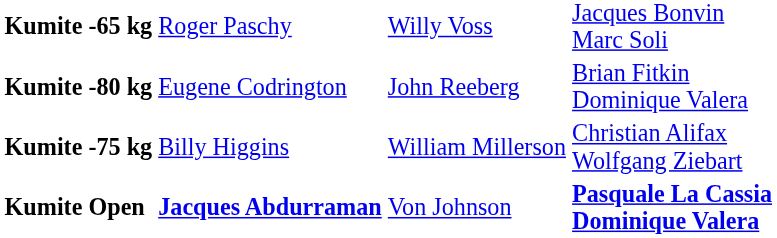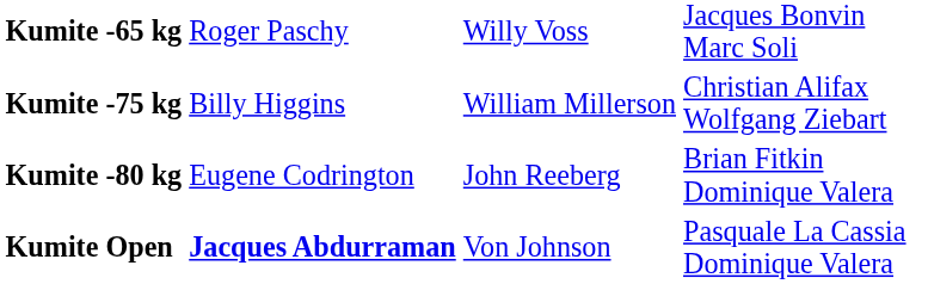rows swapped: Kumite -75 kg <-> Kumite -80 kg
Kumite Open | column 4: bold -> normal
